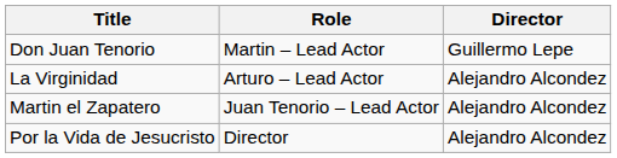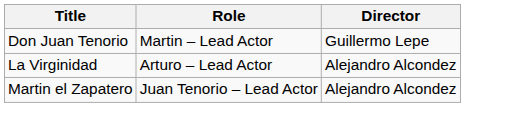- row: Por la Vida de Jesucristo | Director | Alejandro Alcondez
